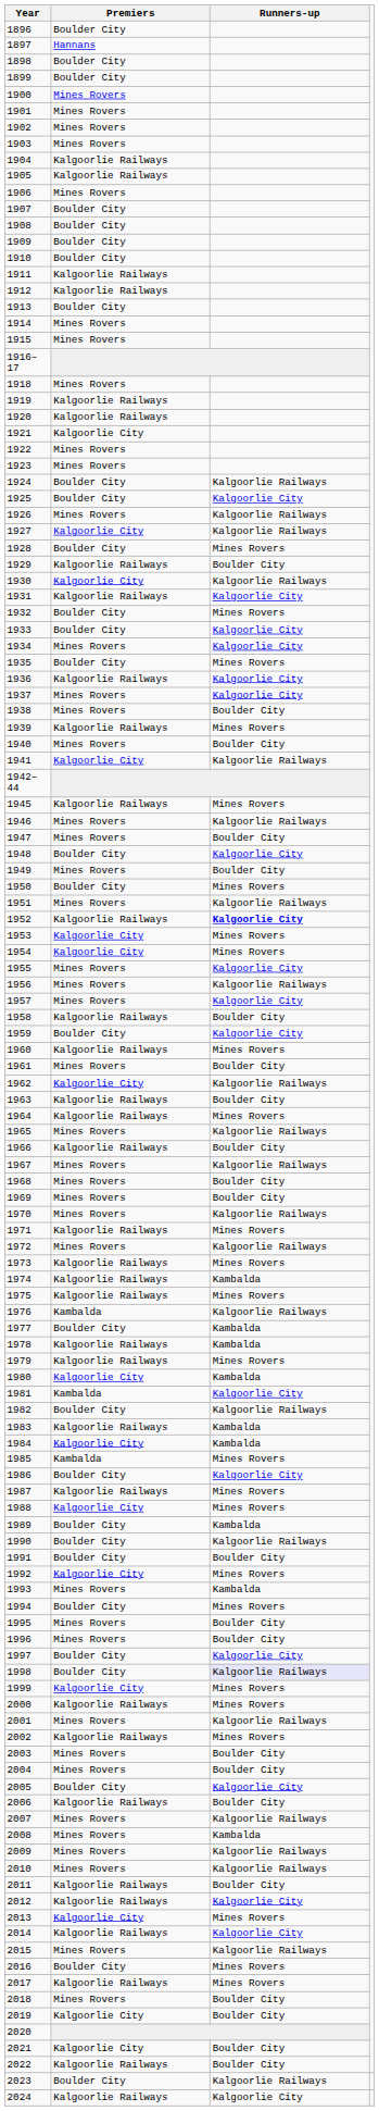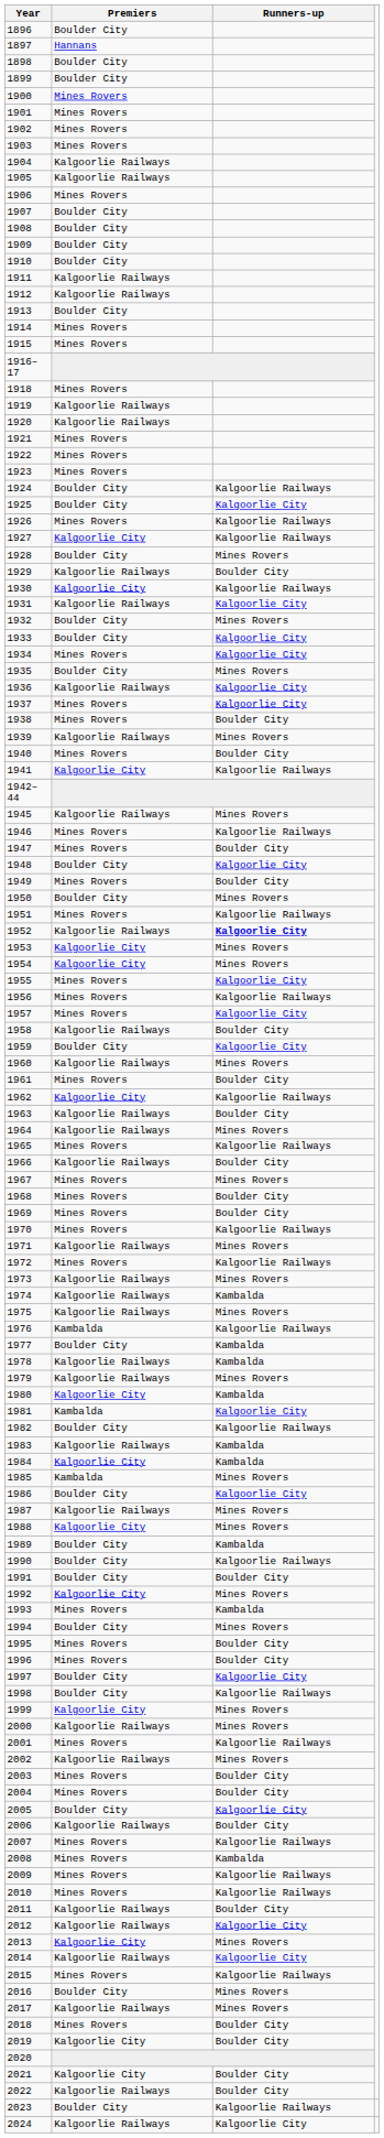1921 | Premiers: Kalgoorlie City -> Mines Rovers
1967 | Runners-up: Kalgoorlie Railways -> Mines Rovers
1998 | Runners-up: lavender background -> no background
